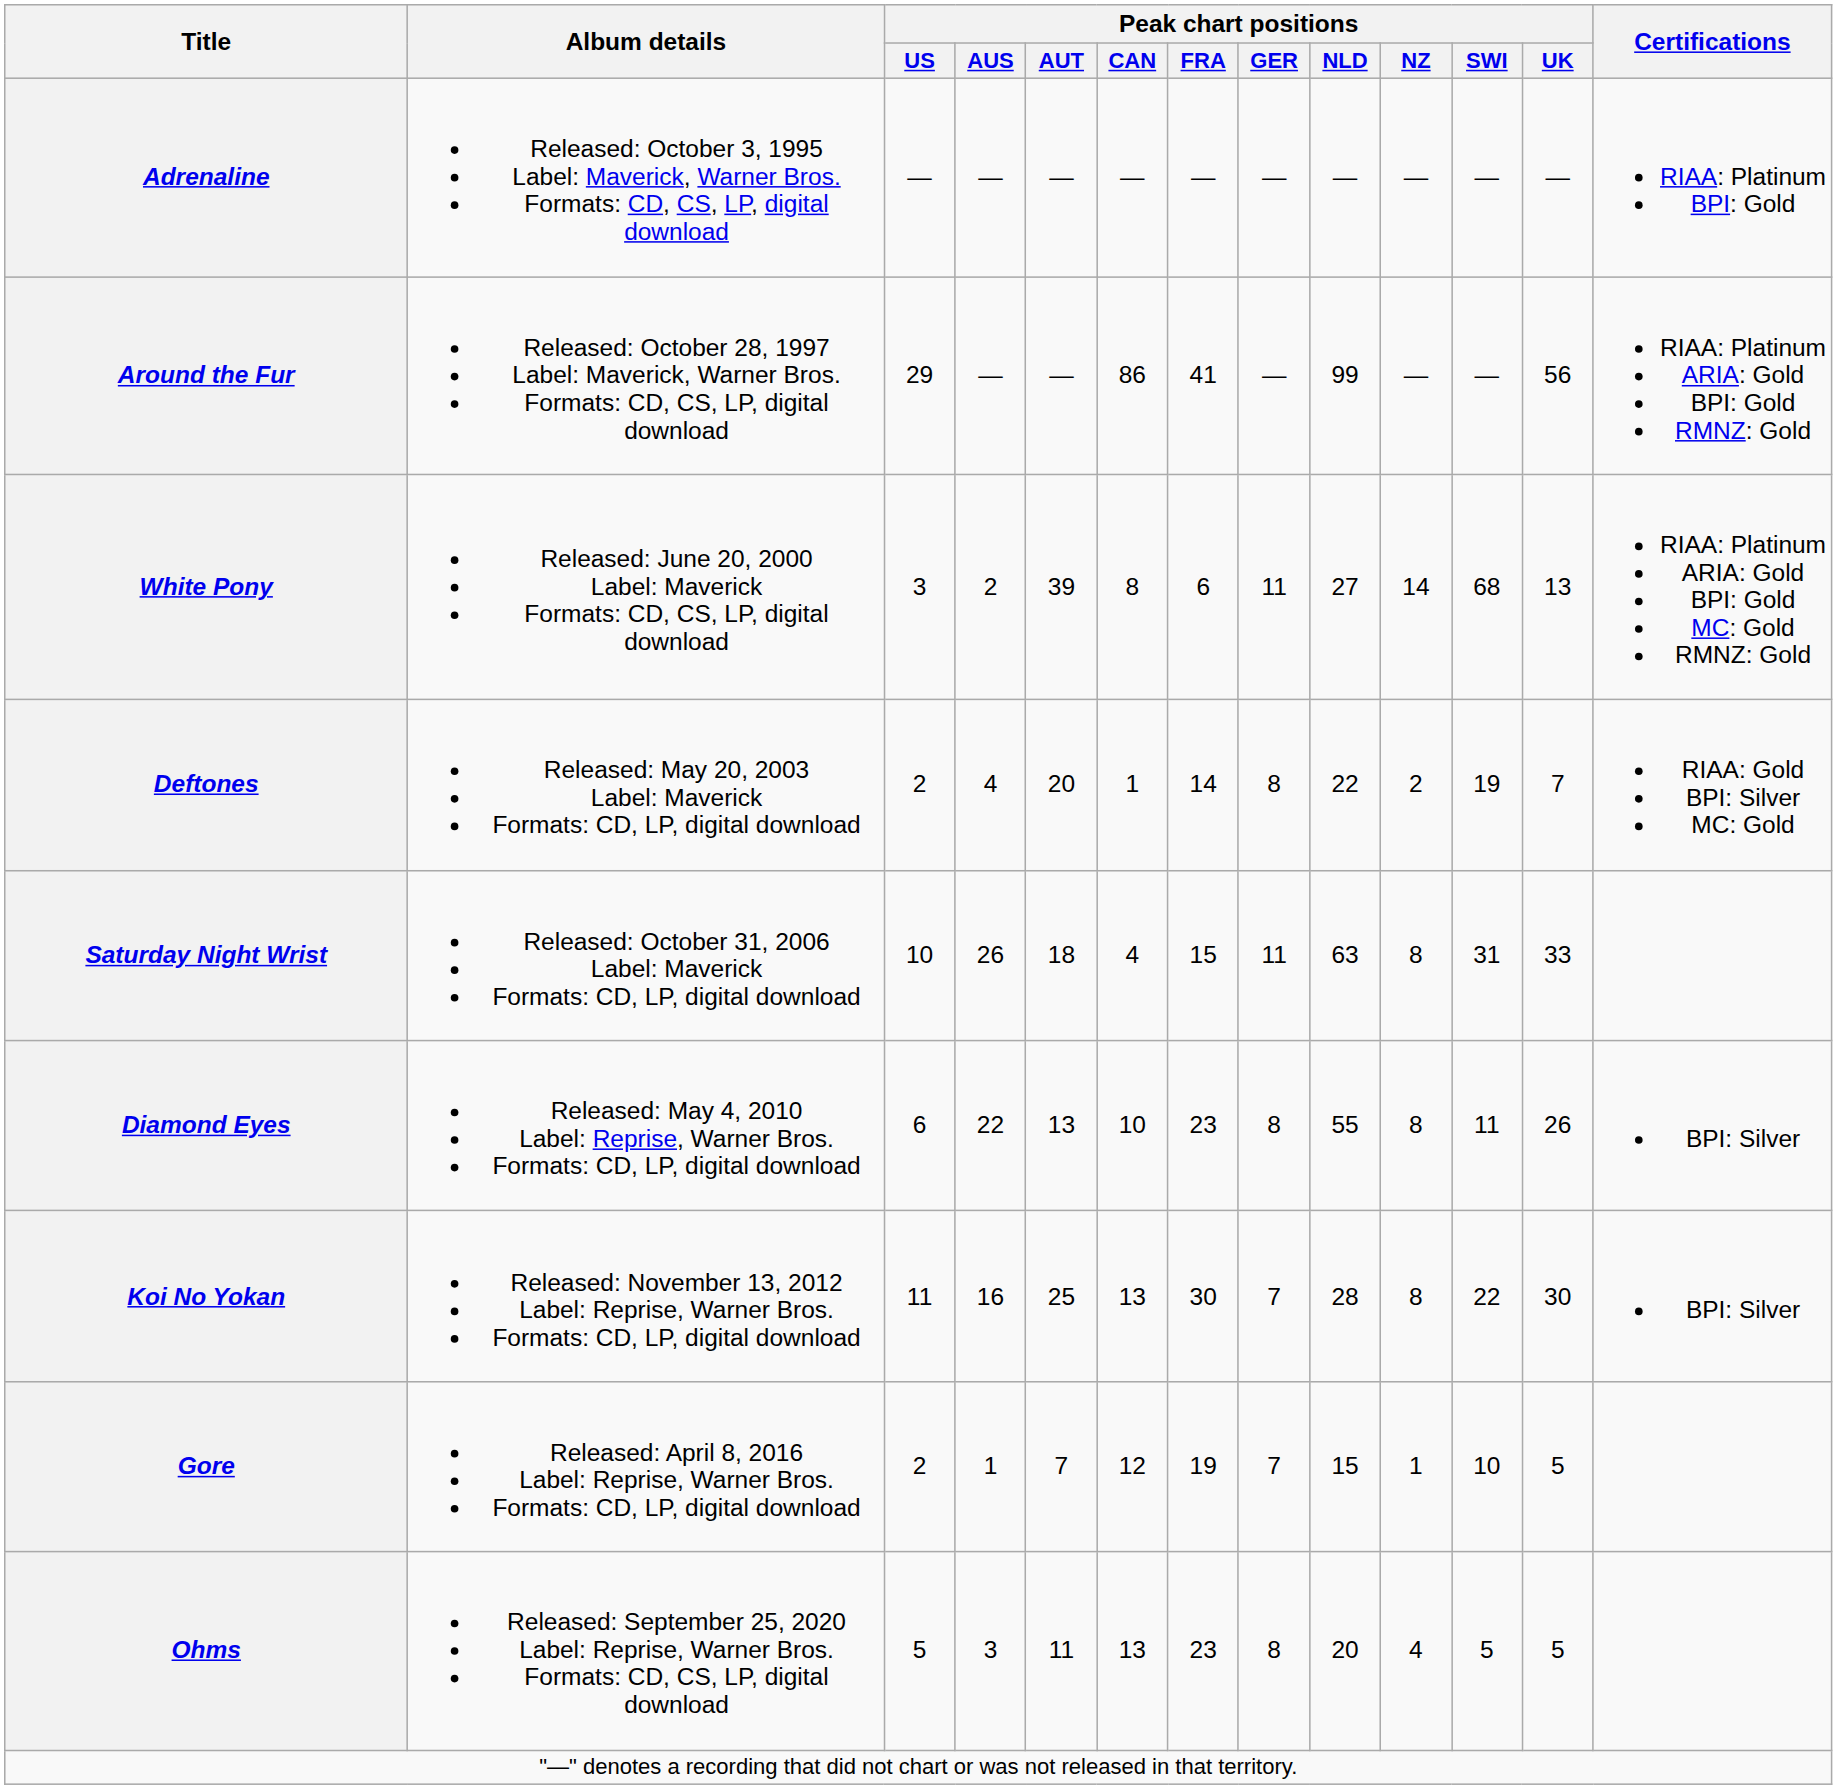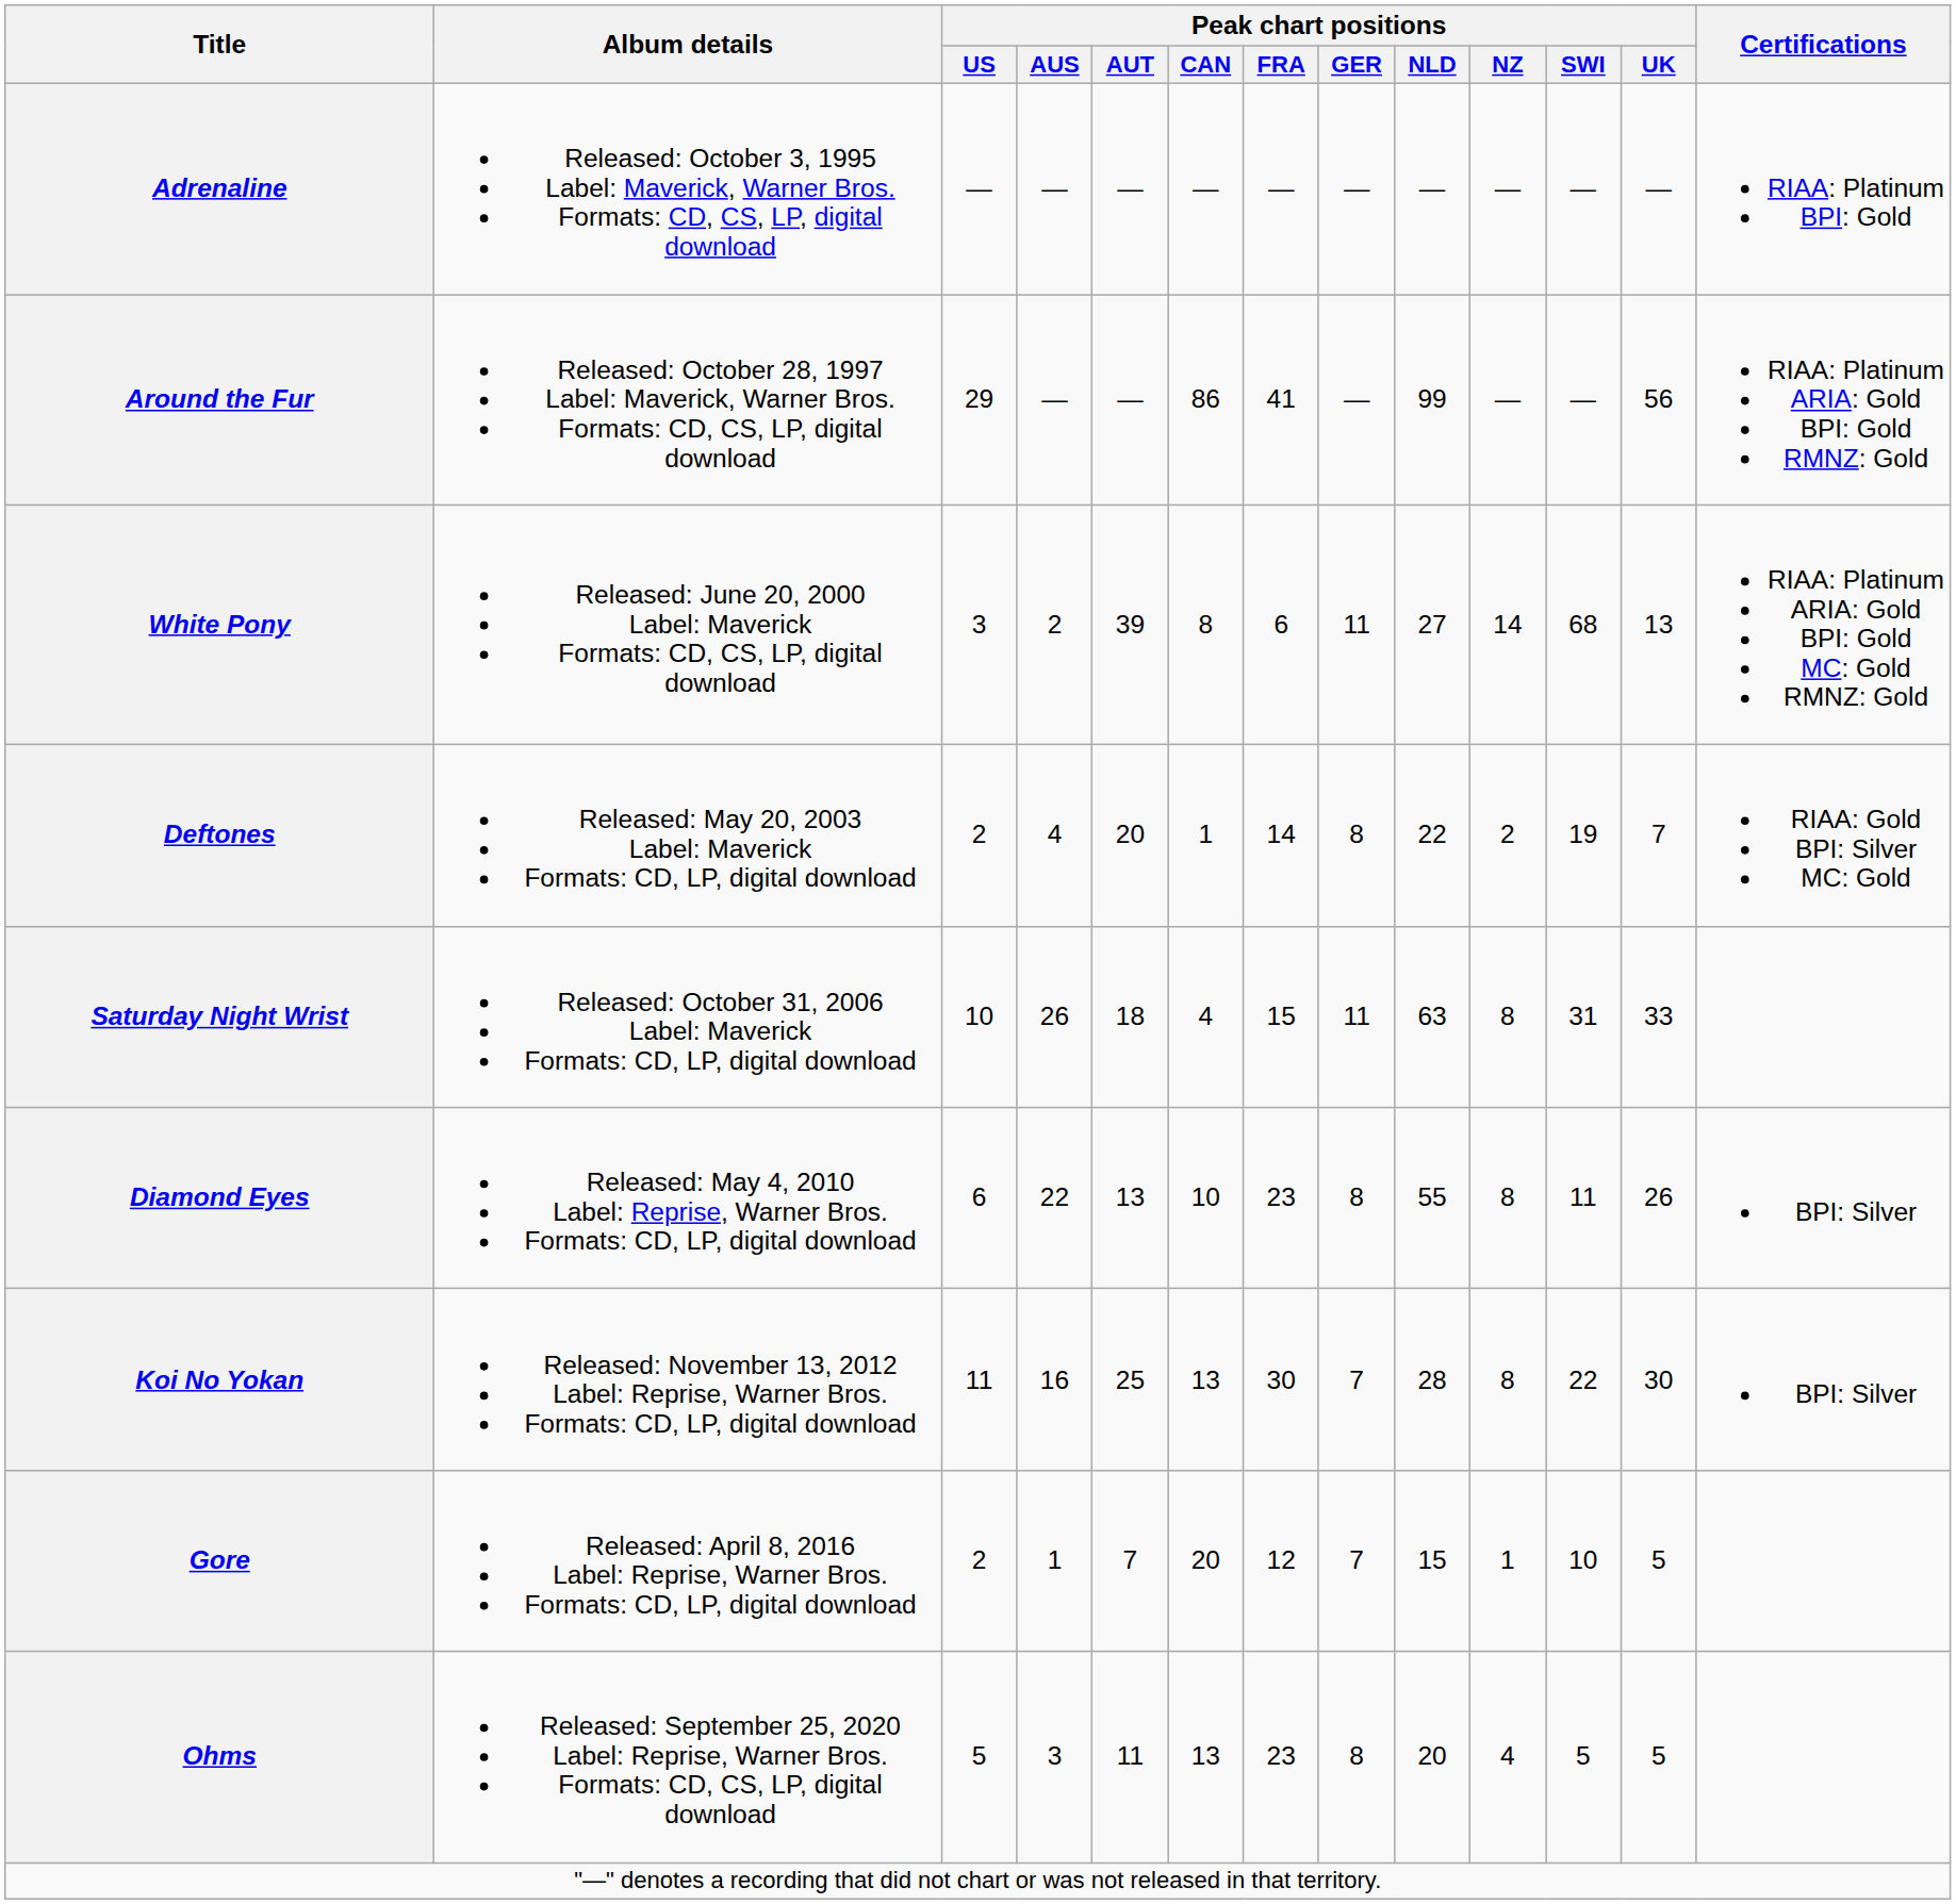Gore | Peak chart positions / CAN: 12 -> 20
Gore | Peak chart positions / FRA: 19 -> 12
